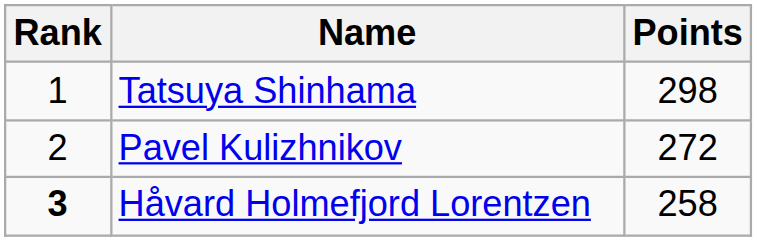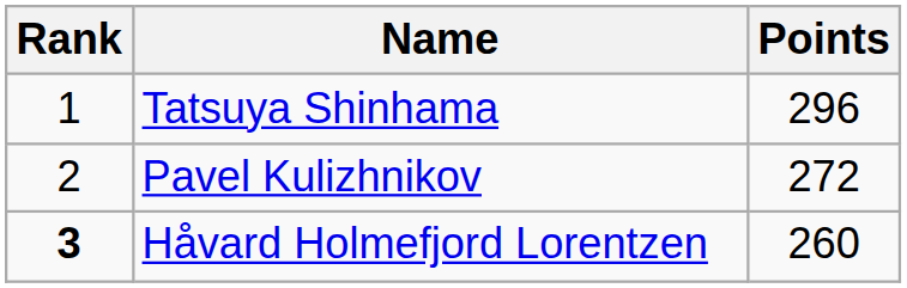Tatsuya Shinhama | Points: 298 -> 296
Håvard Holmefjord Lorentzen | Points: 258 -> 260
